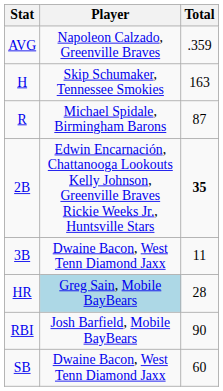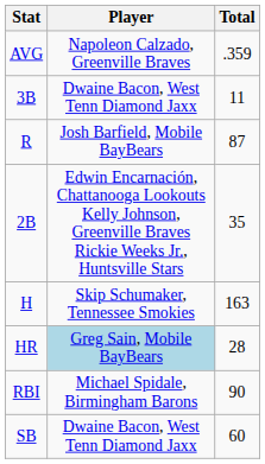rows swapped: H <-> 3B
R | Player: Michael Spidale, Birmingham Barons -> Josh Barfield, Mobile BayBears
2B | Total: bold -> normal
RBI | Player: Josh Barfield, Mobile BayBears -> Michael Spidale, Birmingham Barons
